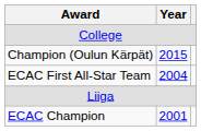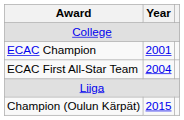rows swapped: ECAC Champion <-> Champion (Oulun Kärpät)
